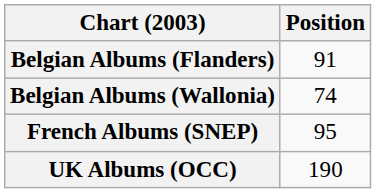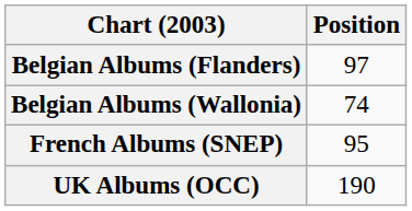Belgian Albums (Flanders) | Position: 91 -> 97
